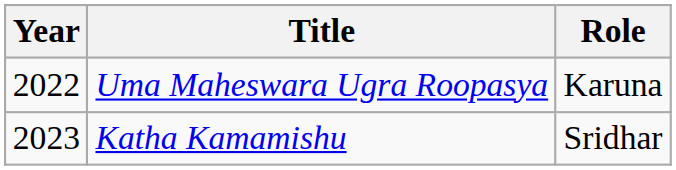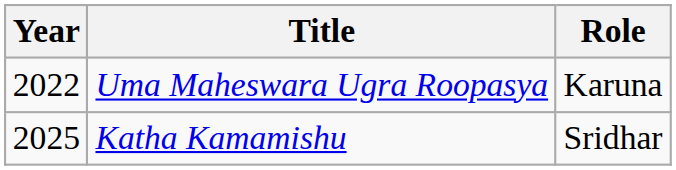Katha Kamamishu | Year: 2023 -> 2025
